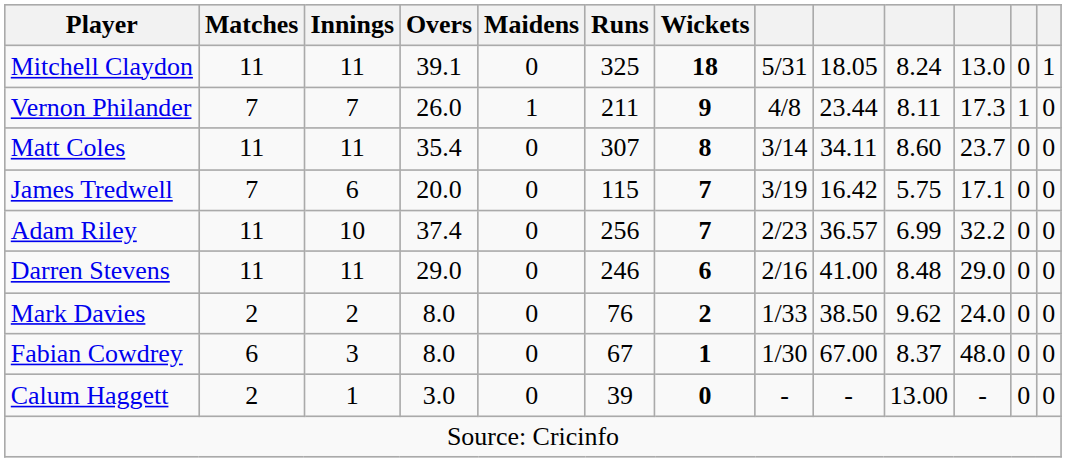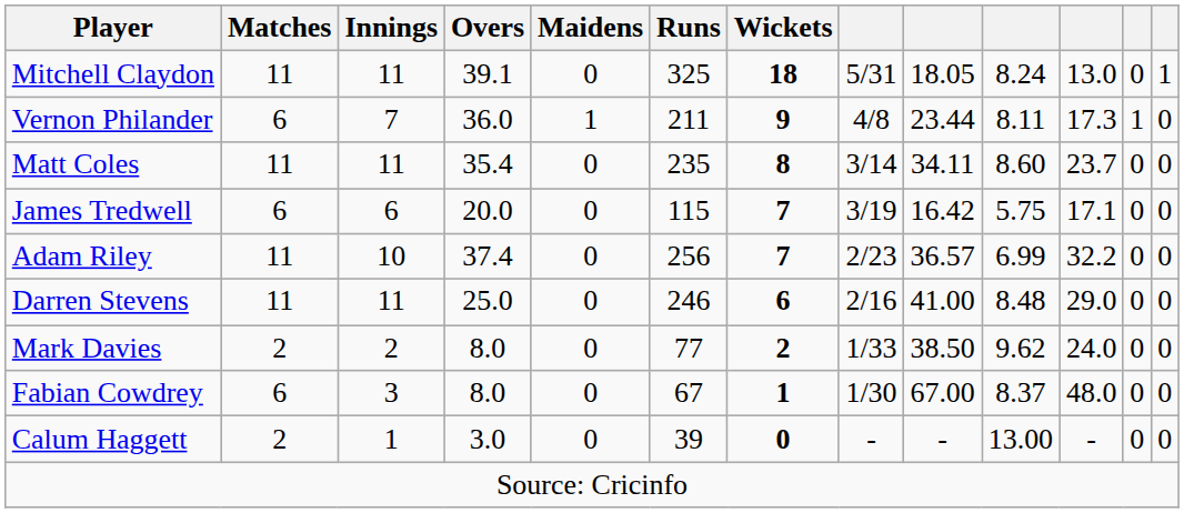Vernon Philander | Matches: 7 -> 6
Vernon Philander | Overs: 26.0 -> 36.0
Matt Coles | Runs: 307 -> 235
James Tredwell | Matches: 7 -> 6
Darren Stevens | Overs: 29.0 -> 25.0
Mark Davies | Runs: 76 -> 77
